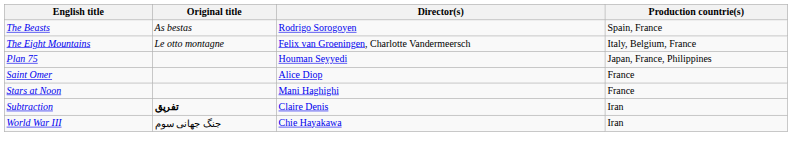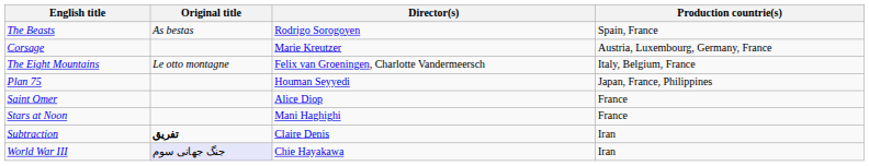+ row: Corsage | Marie Kreutzer | Austria, Luxembourg, Germany, France
World War III | Original title: no background -> lavender background
